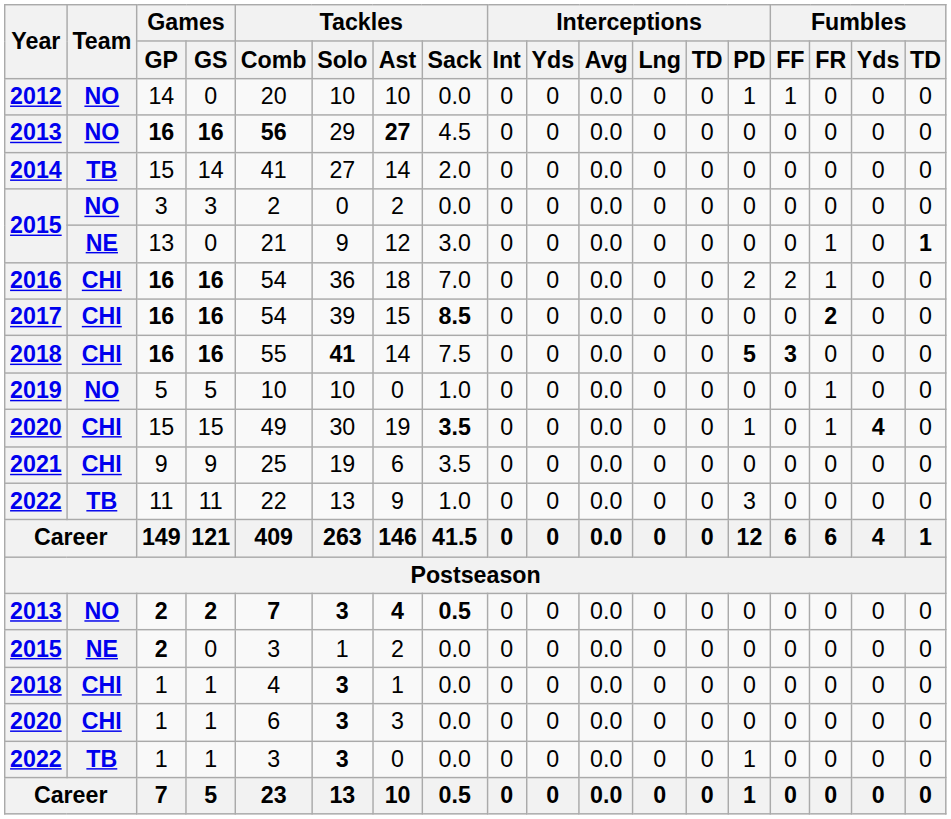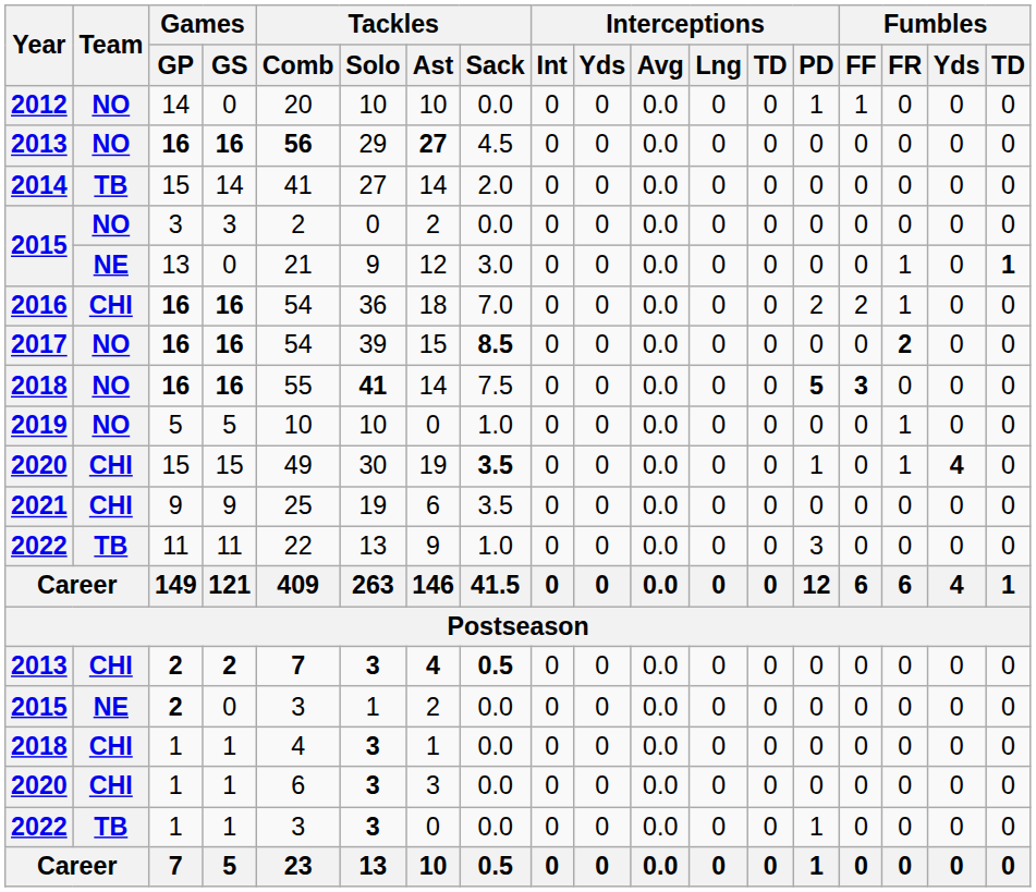2017 | Team: CHI -> NO
2018 / 16 | Team: CHI -> NO
2013 / 2 | Team: NO -> CHI
